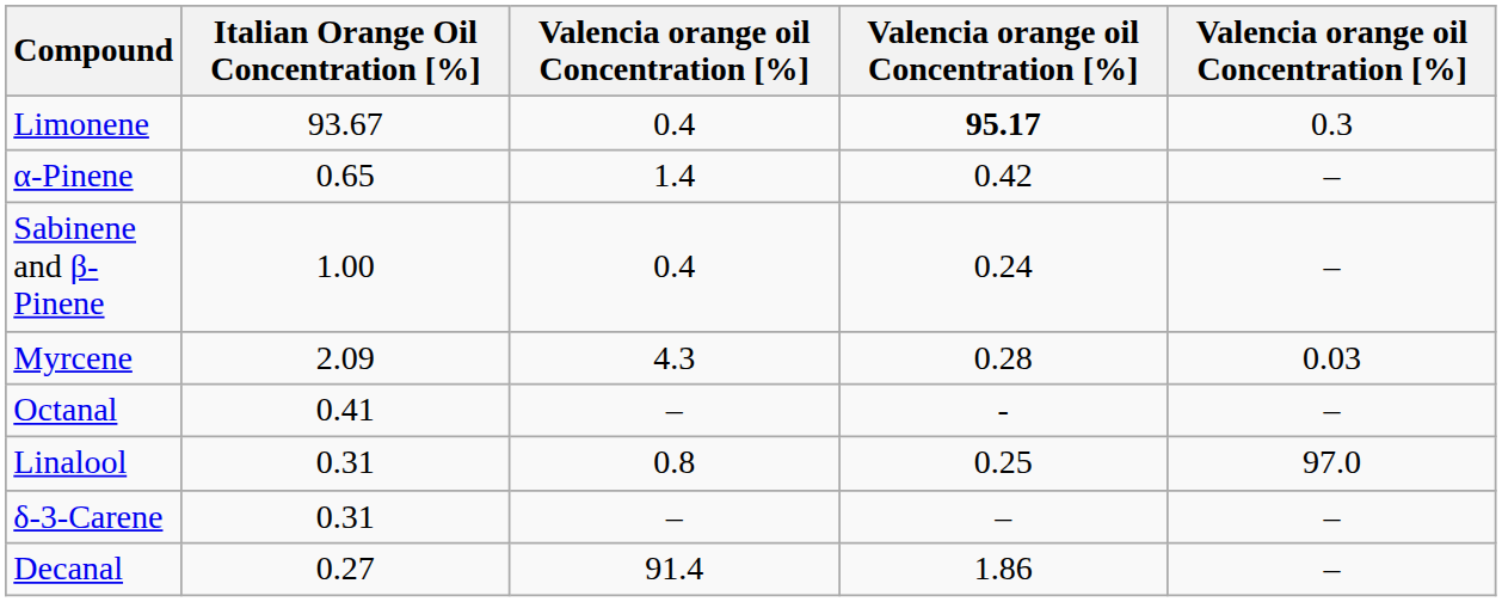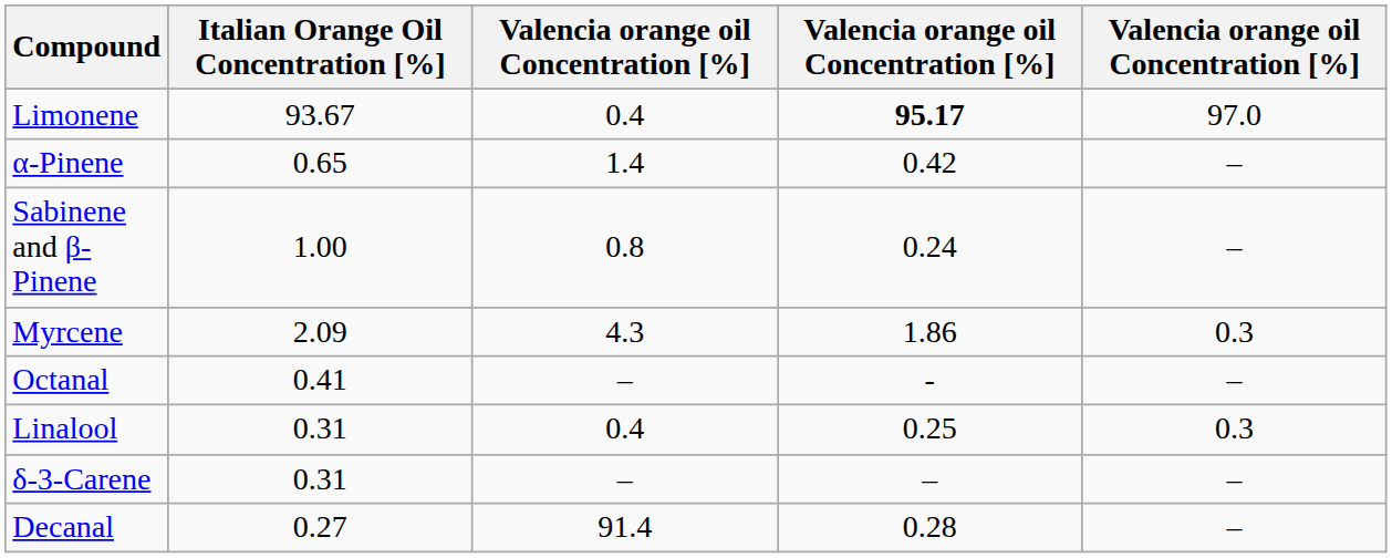Limonene | column 5: 0.3 -> 97.0
Sabinene and β-Pinene | column 3: 0.4 -> 0.8
Myrcene | column 4: 0.28 -> 1.86
Myrcene | column 5: 0.03 -> 0.3
Linalool | column 3: 0.8 -> 0.4
Linalool | column 5: 97.0 -> 0.3
Decanal | column 4: 1.86 -> 0.28
